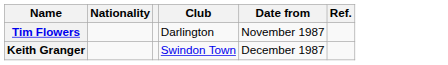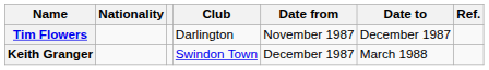+ column: Date to | December 1987 | March 1988
